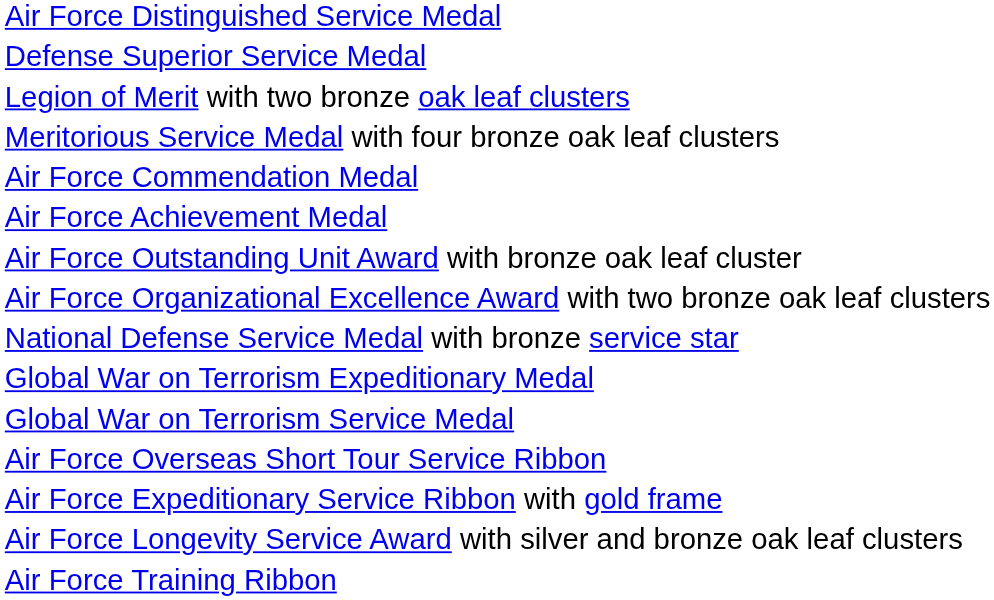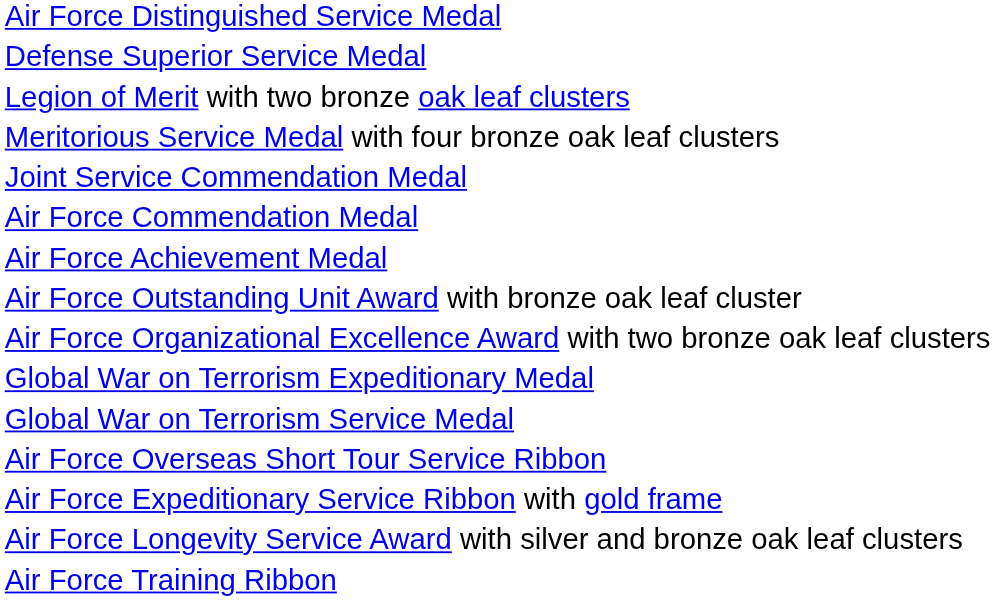+ row: Joint Service Commendation Medal
- row: National Defense Service Medal with bronze service star
